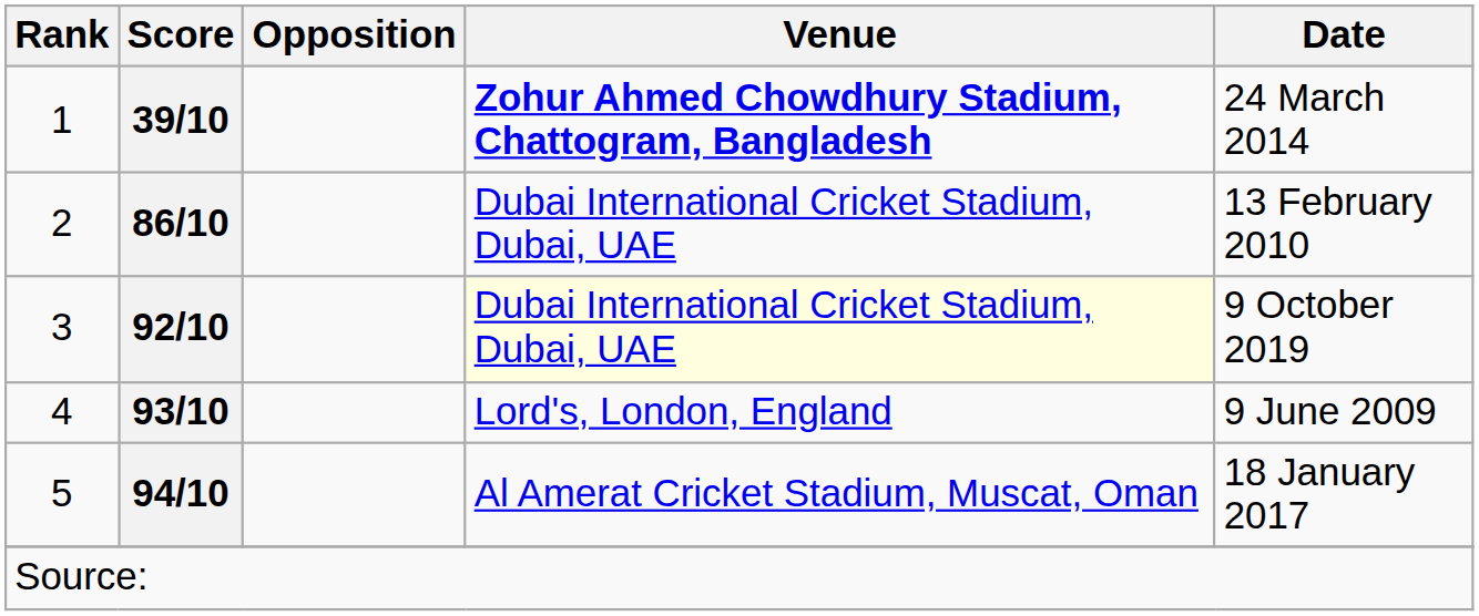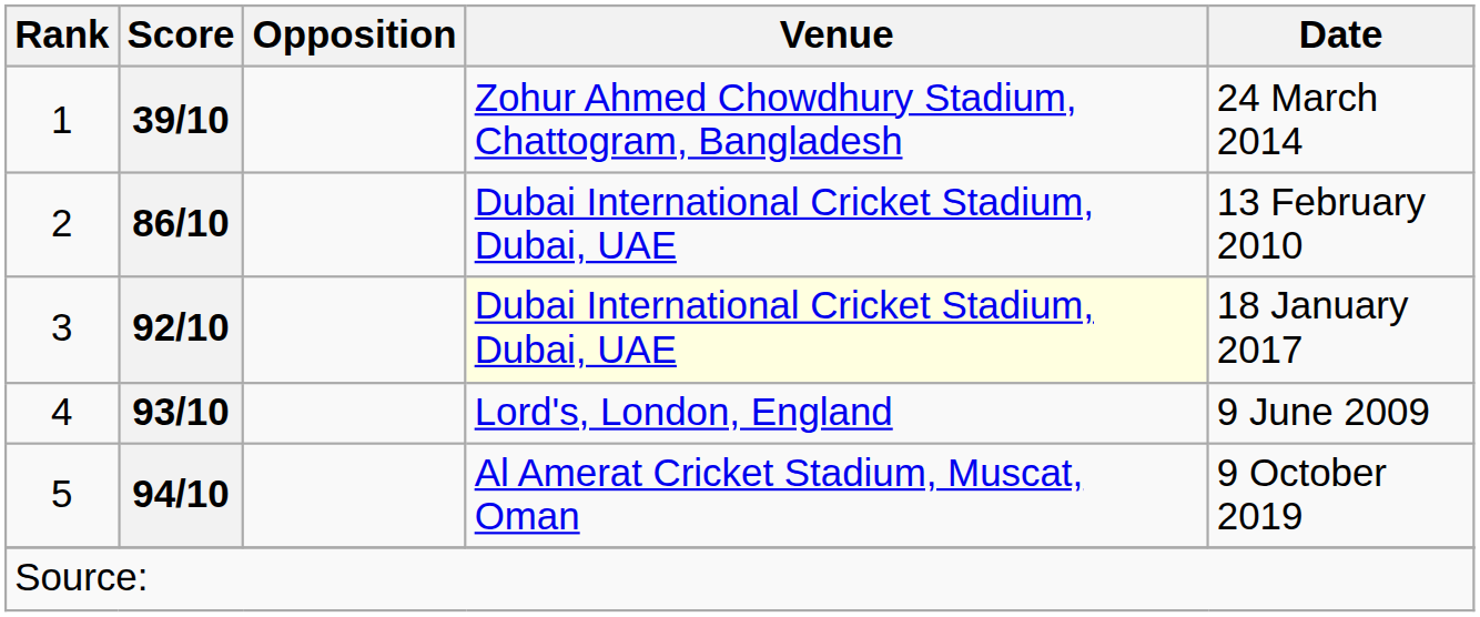1 | Venue: bold -> normal
3 | Date: 9 October 2019 -> 18 January 2017
5 | Date: 18 January 2017 -> 9 October 2019
